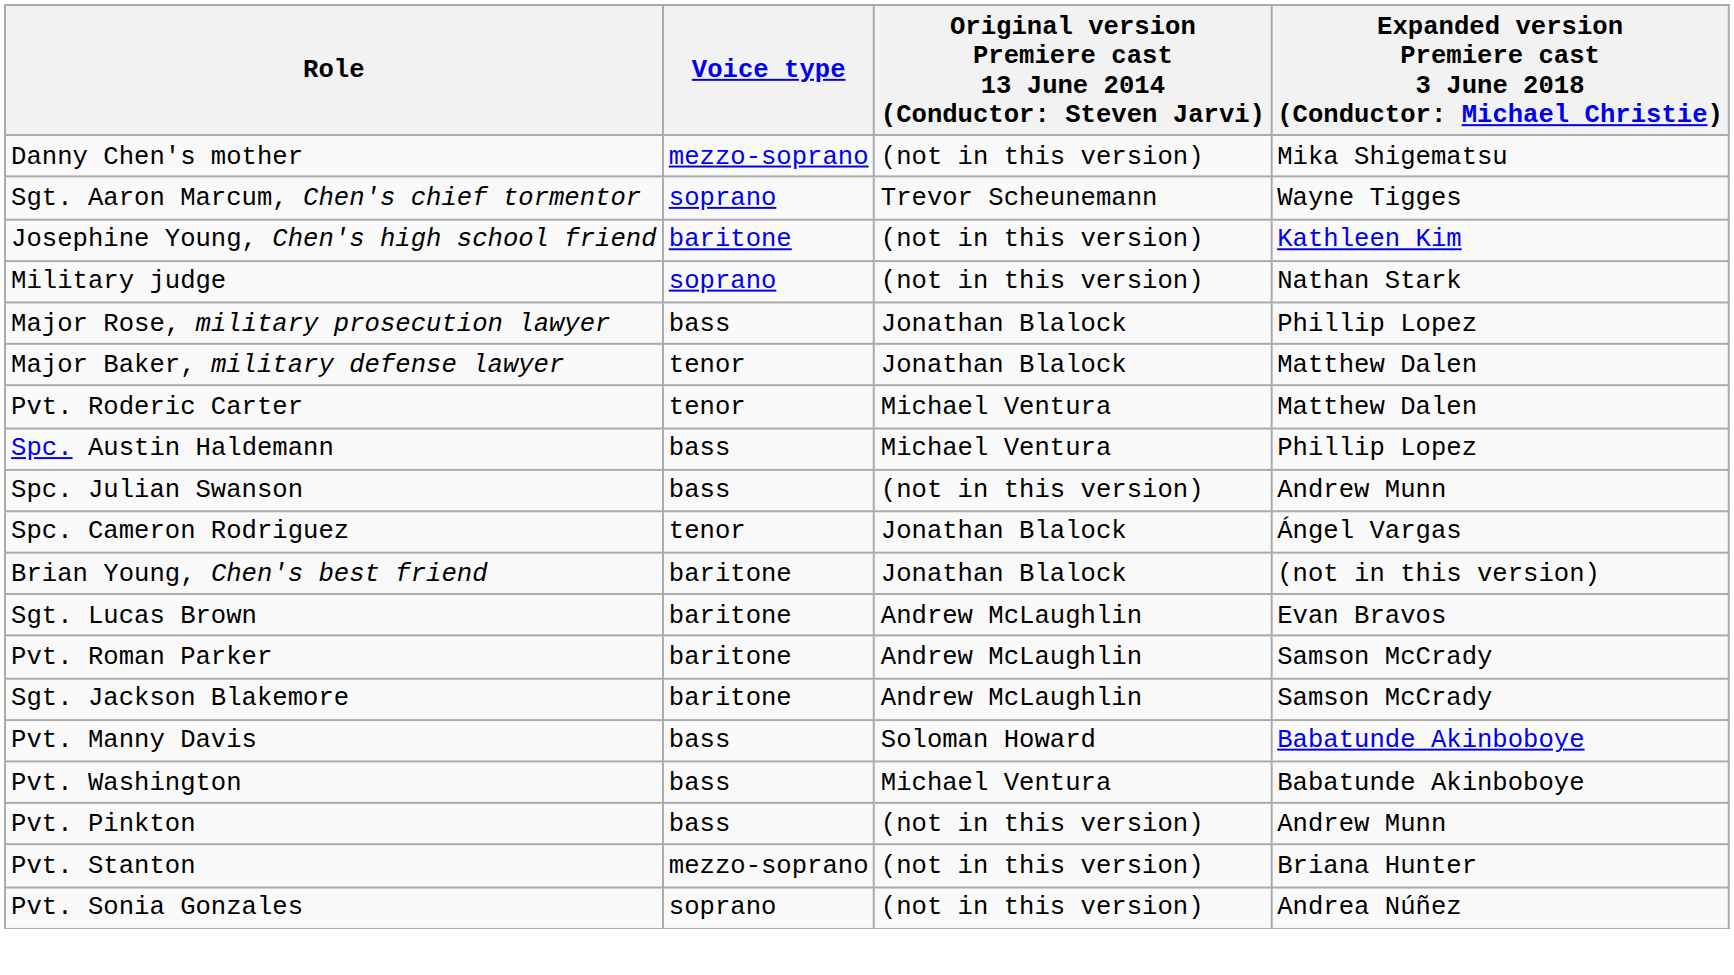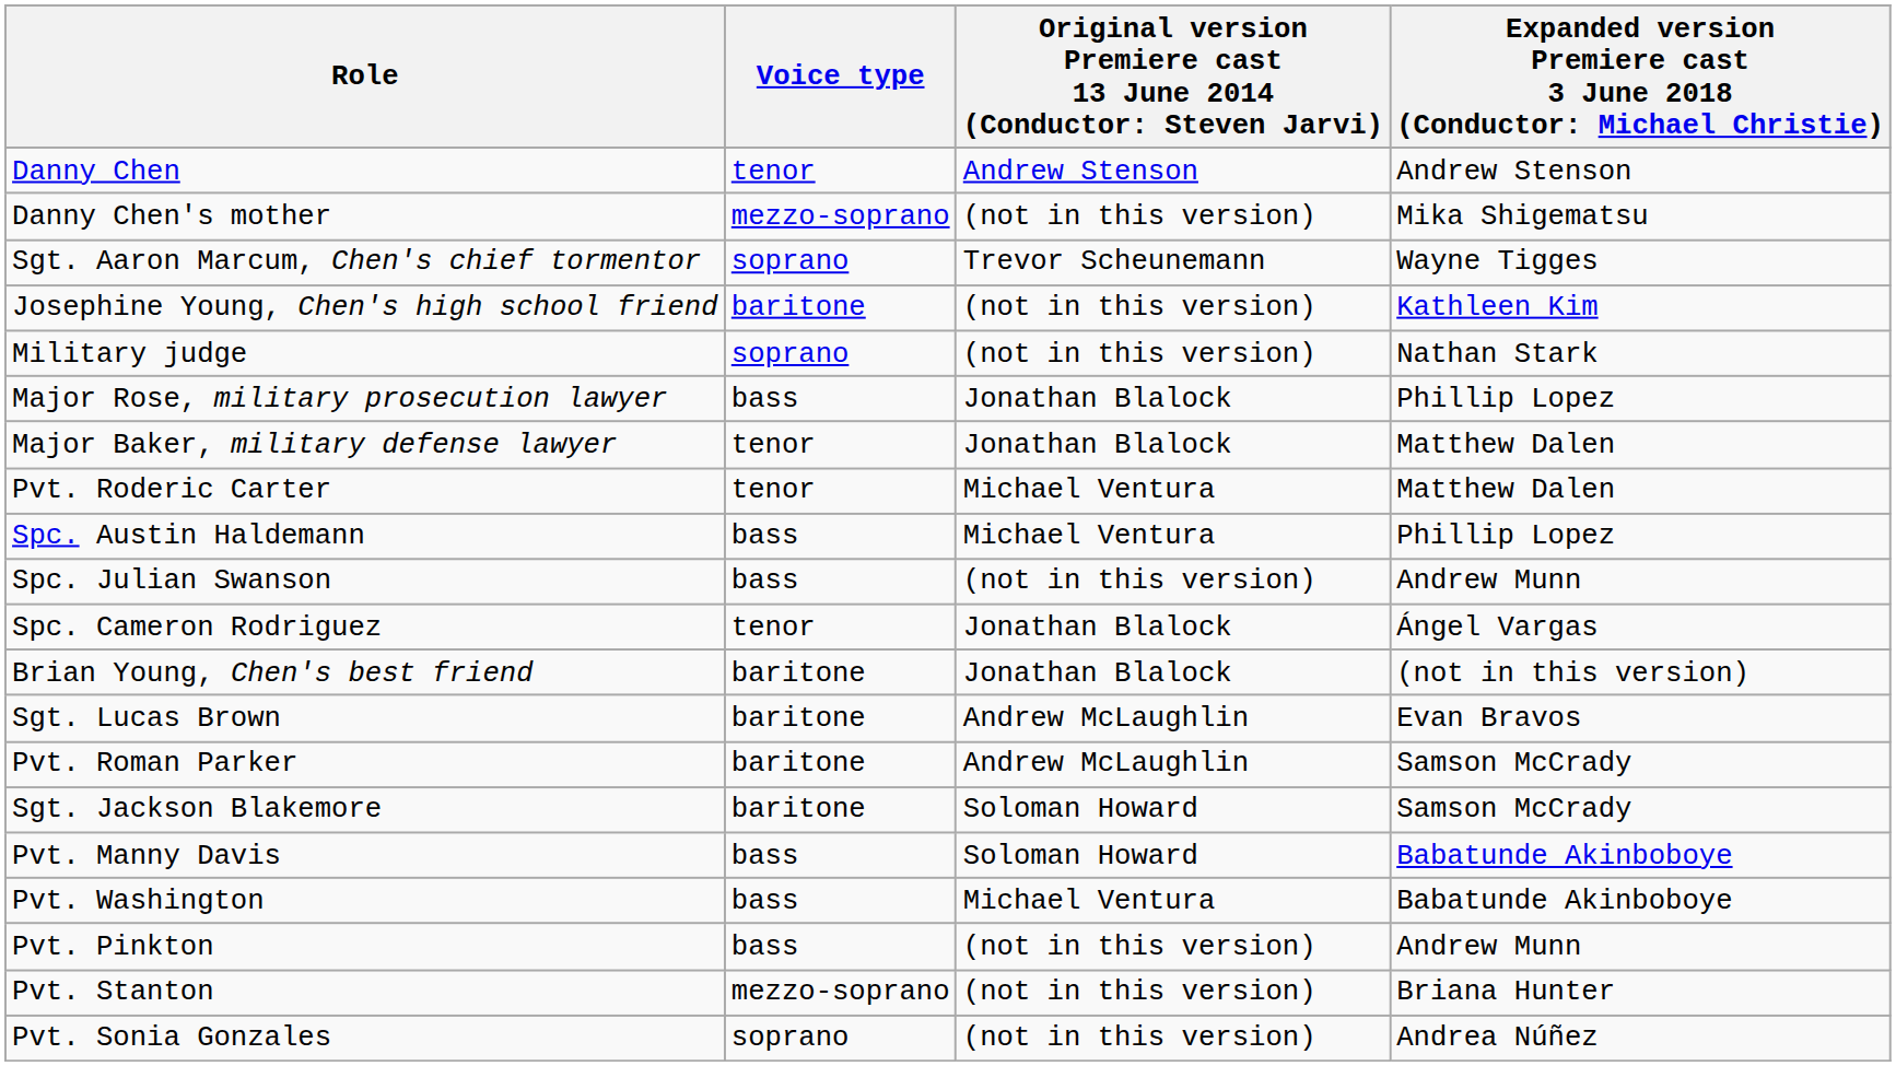+ row: Danny Chen | tenor | Andrew Stenson | Andrew Stenson
Sgt. Jackson Blakemore | column 3: Andrew McLaughlin -> Soloman Howard
